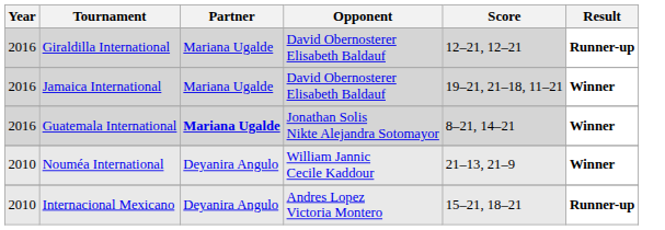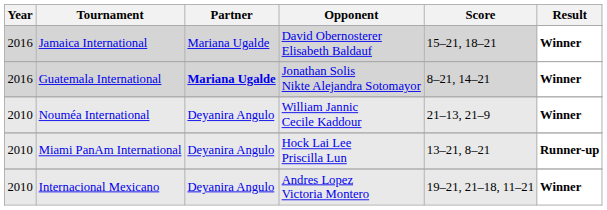- row: 2016 | Giraldilla International | Mariana Ugalde | David Obernosterer Elisabeth Baldauf | 12–21, 12–21 | Runner-up
Jamaica International | Score: 19–21, 21–18, 11–21 -> 15–21, 18–21
+ row: 2010 | Miami PanAm International | Deyanira Angulo | Hock Lai Lee Priscilla Lun | 13–21, 8–21 | Runner-up
Internacional Mexicano | Score: 15–21, 18–21 -> 19–21, 21–18, 11–21
Internacional Mexicano | Result: Runner-up -> Winner
